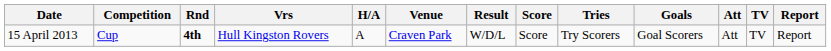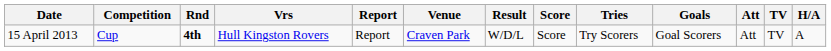columns swapped: H/A <-> Report
